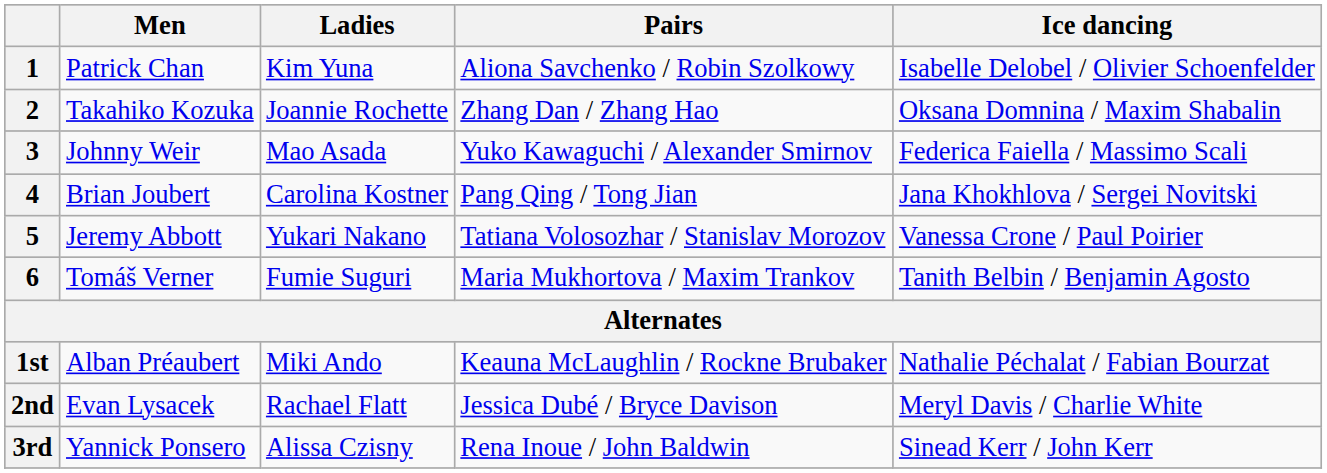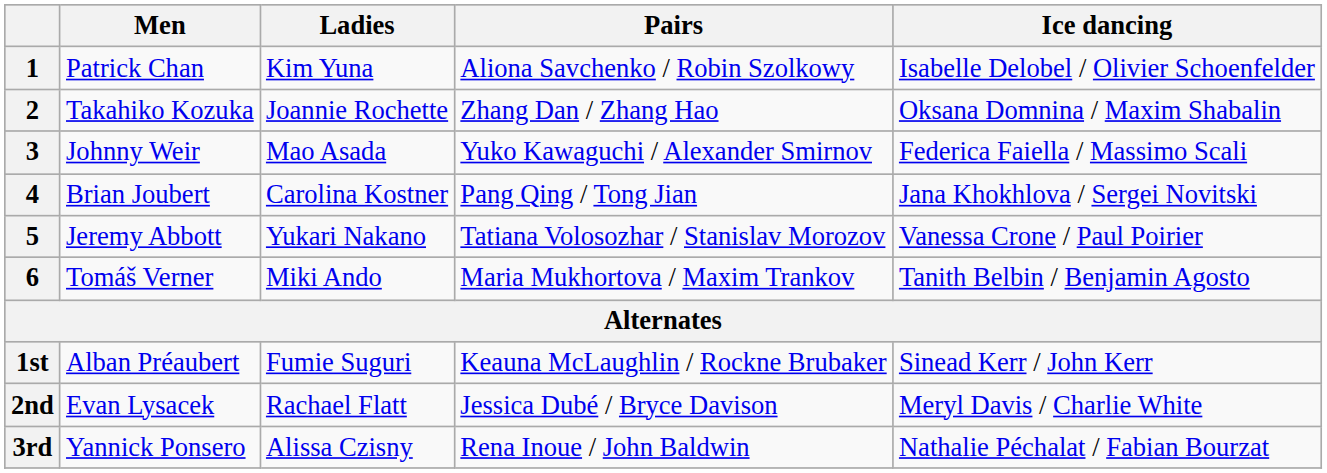6 | Ladies: Fumie Suguri -> Miki Ando
1st | Ladies: Miki Ando -> Fumie Suguri
1st | Ice dancing: Nathalie Péchalat / Fabian Bourzat -> Sinead Kerr / John Kerr
3rd | Ice dancing: Sinead Kerr / John Kerr -> Nathalie Péchalat / Fabian Bourzat
